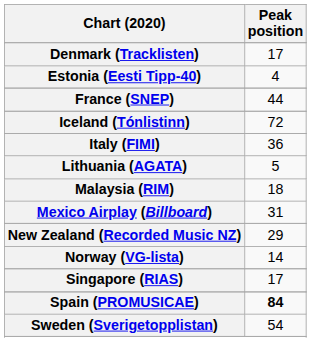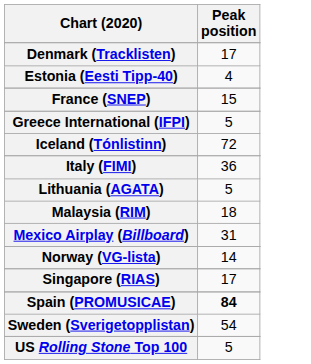France (SNEP) | Peak position: 44 -> 15
+ row: Greece International (IFPI) | 5
- row: New Zealand (Recorded Music NZ) | 29
+ row: US Rolling Stone Top 100 | 5
